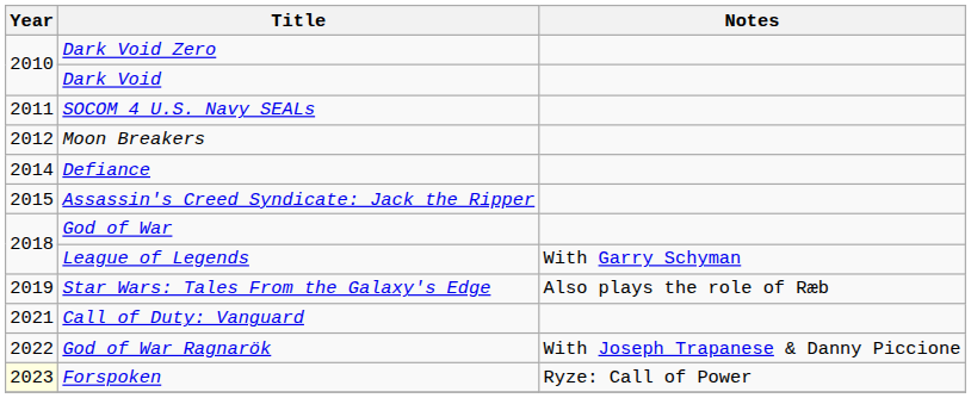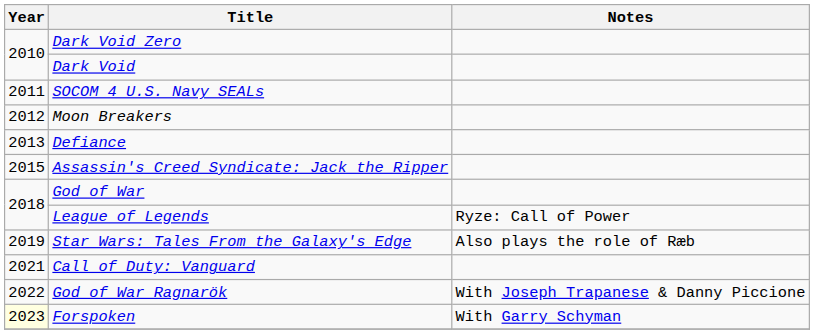Defiance | Year: 2014 -> 2013
League of Legends | Notes: With Garry Schyman -> Ryze: Call of Power
Forspoken | Notes: Ryze: Call of Power -> With Garry Schyman
